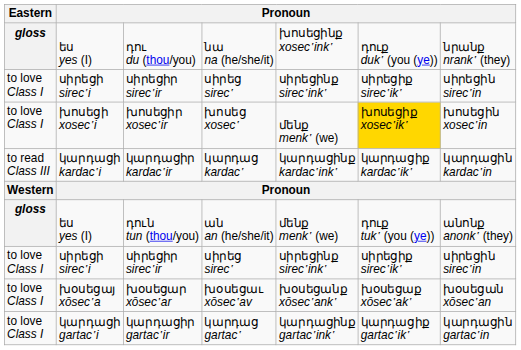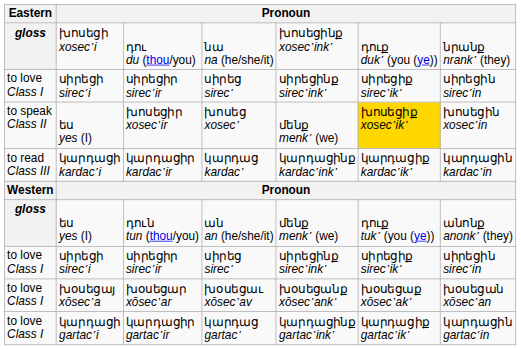դու du (thou/you) | column 2: ես yes (I) -> խոսեցի xosec῾i
խոսեցիր xosec῾ir | Eastern: to love Class I -> to speak Class II
խոսեցիր xosec῾ir | column 2: խոսեցի xosec῾i -> ես yes (I)
